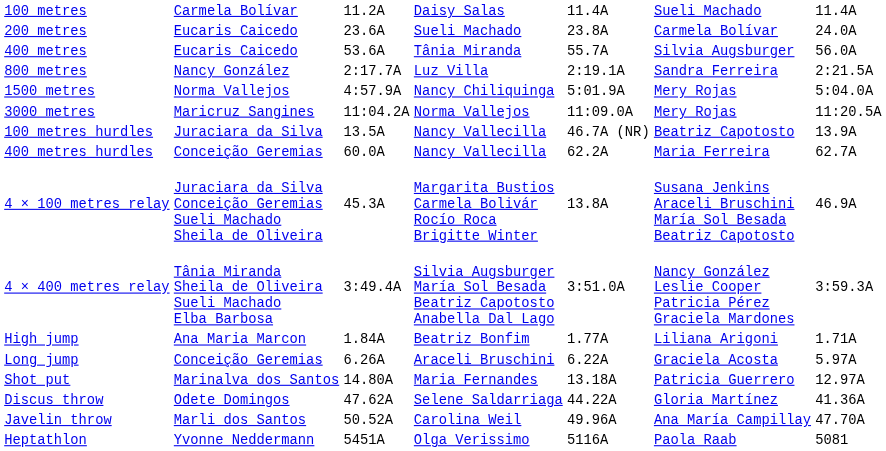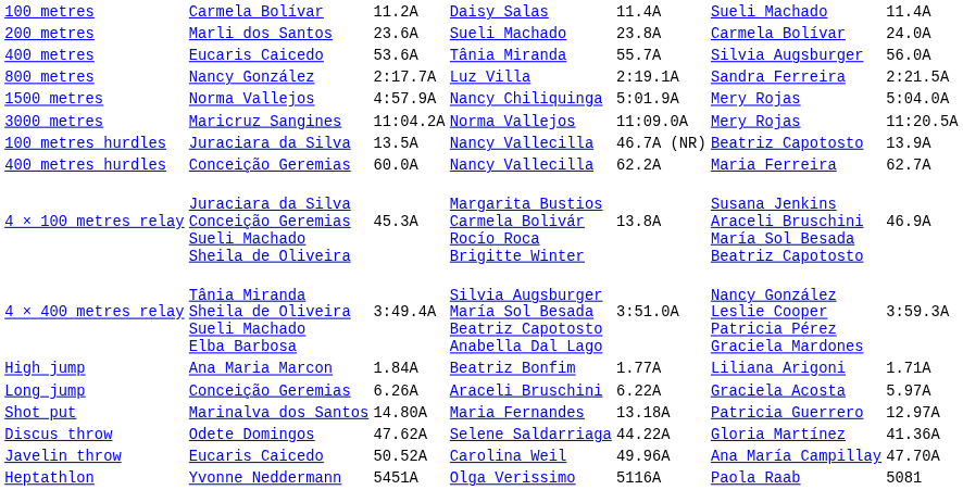200 metres | column 2: Eucaris Caicedo -> Marli dos Santos
Javelin throw | column 2: Marli dos Santos -> Eucaris Caicedo
